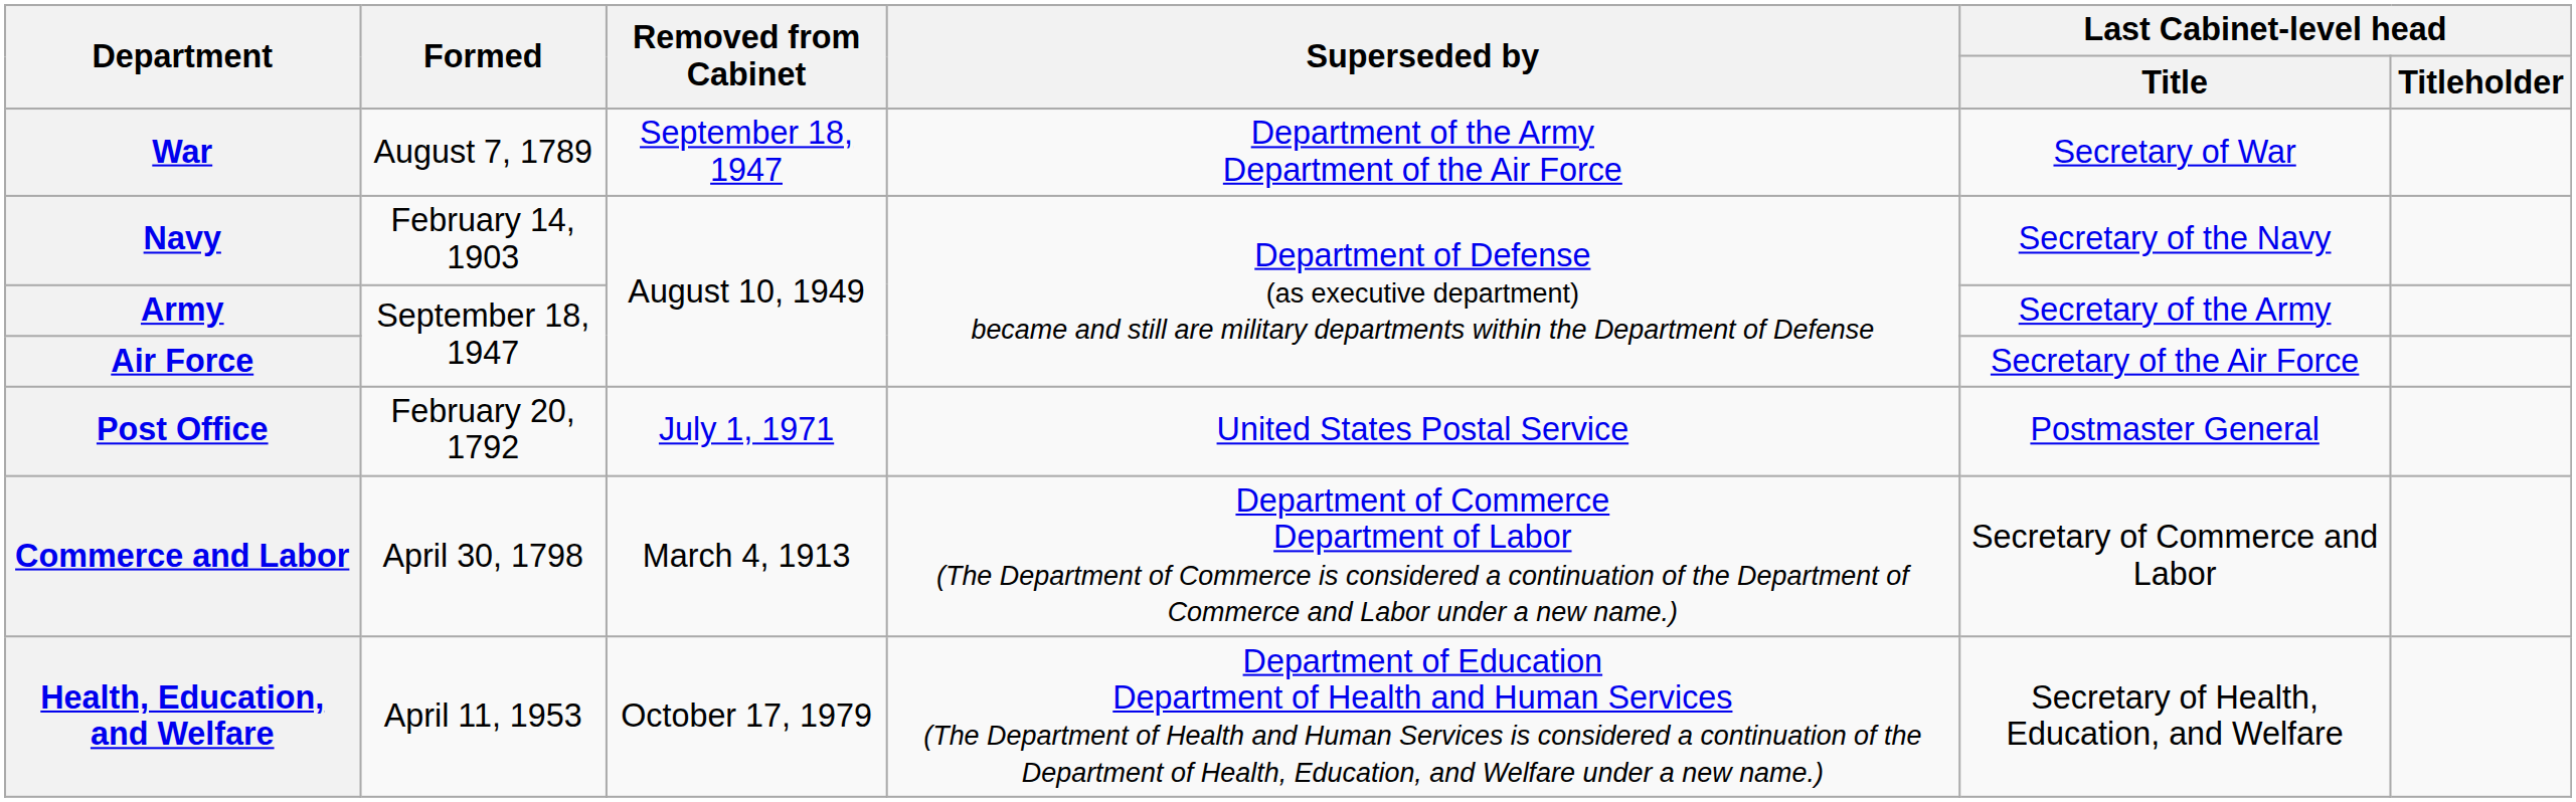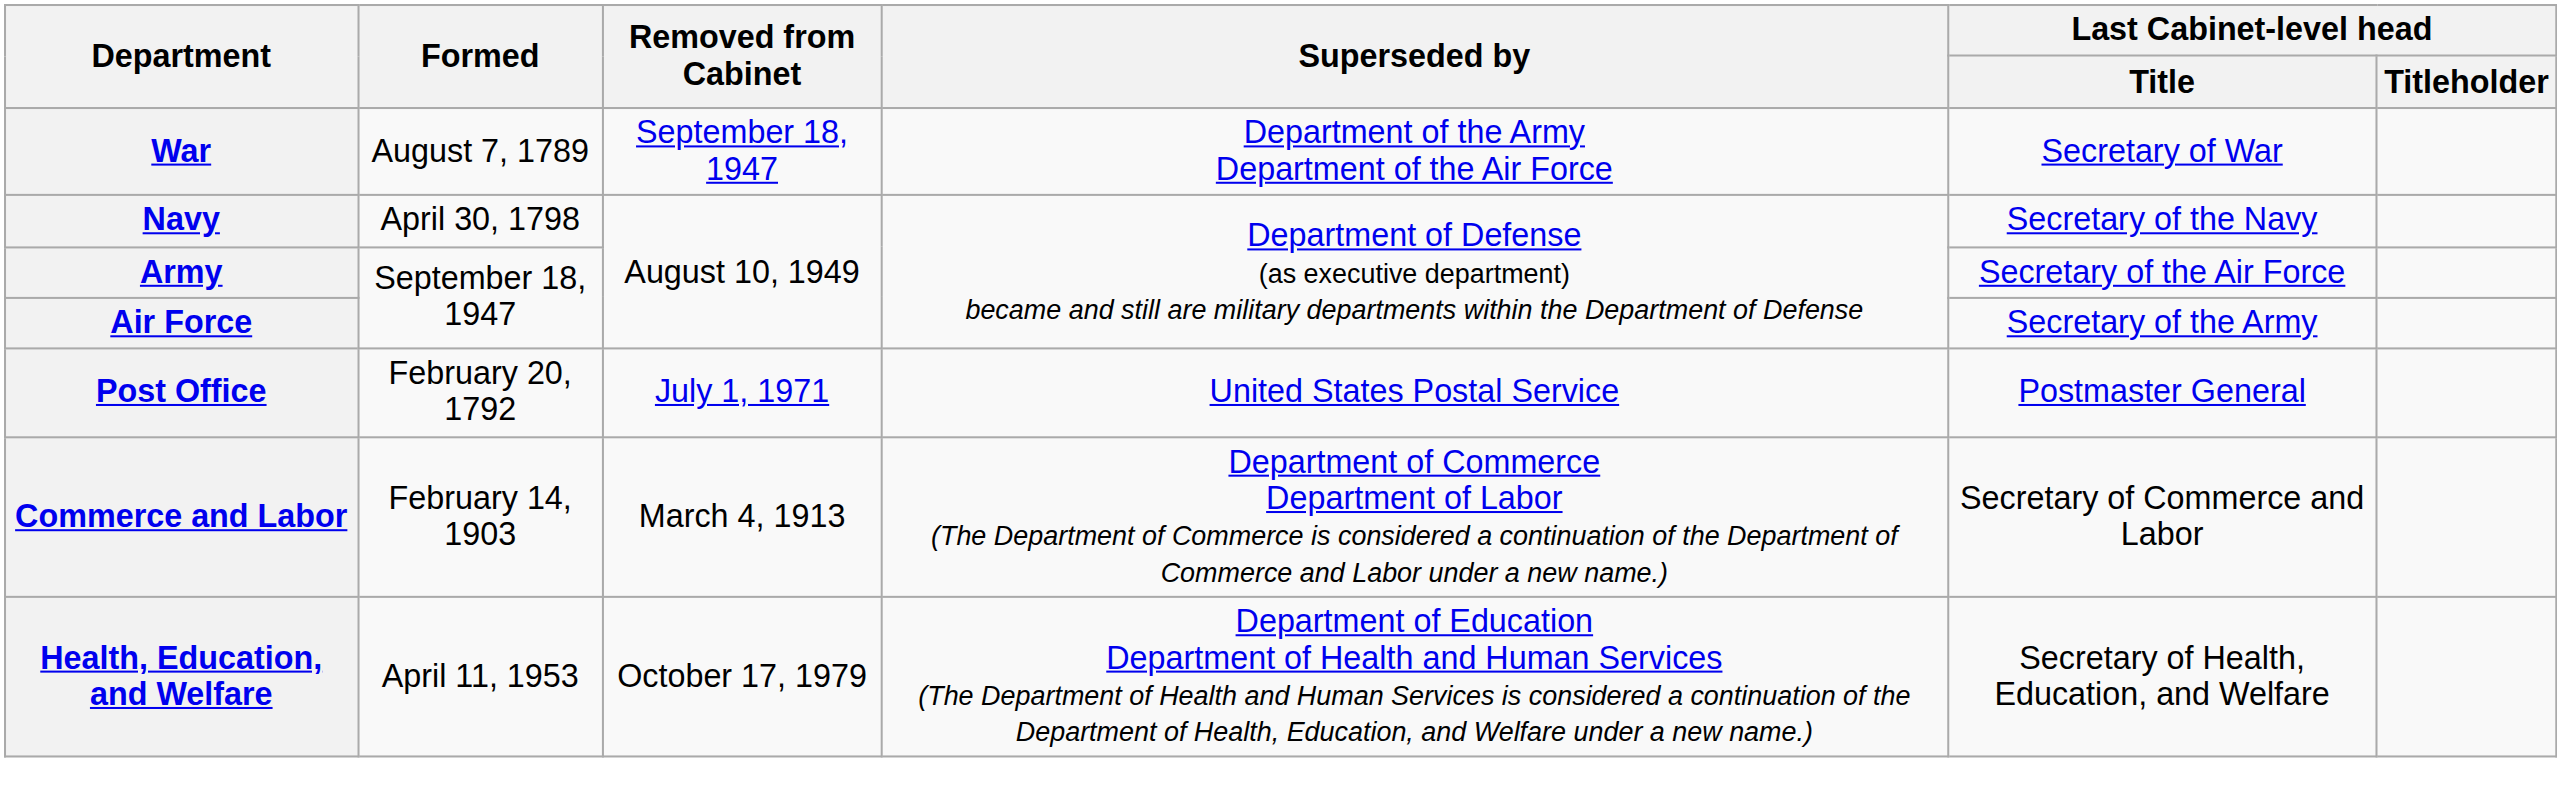Navy | Formed: February 14, 1903 -> April 30, 1798
Army | Last Cabinet-level head / Title: Secretary of the Army -> Secretary of the Air Force
Air Force | Last Cabinet-level head / Title: Secretary of the Air Force -> Secretary of the Army
Commerce and Labor | Formed: April 30, 1798 -> February 14, 1903
